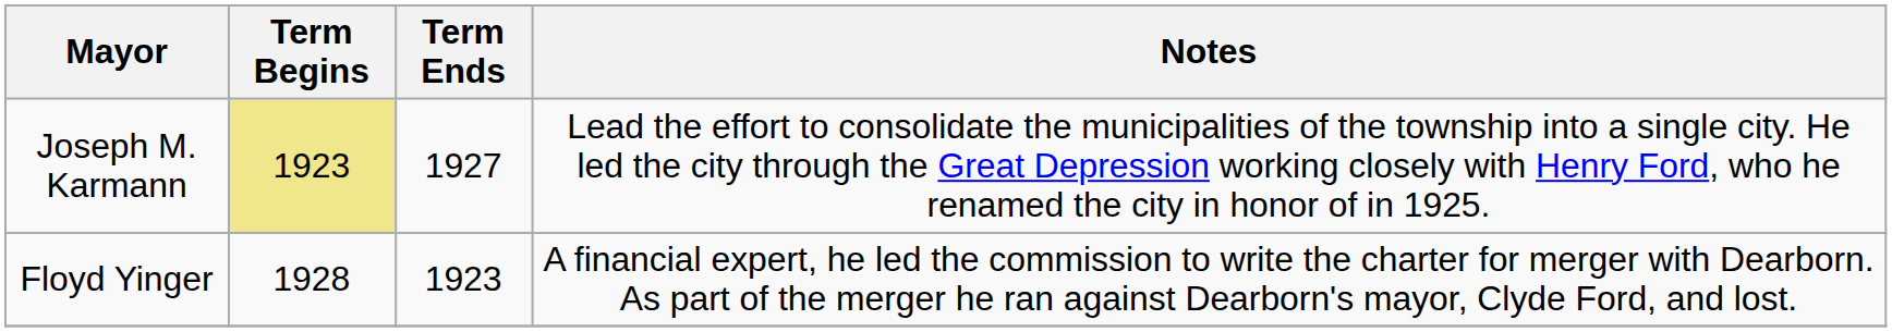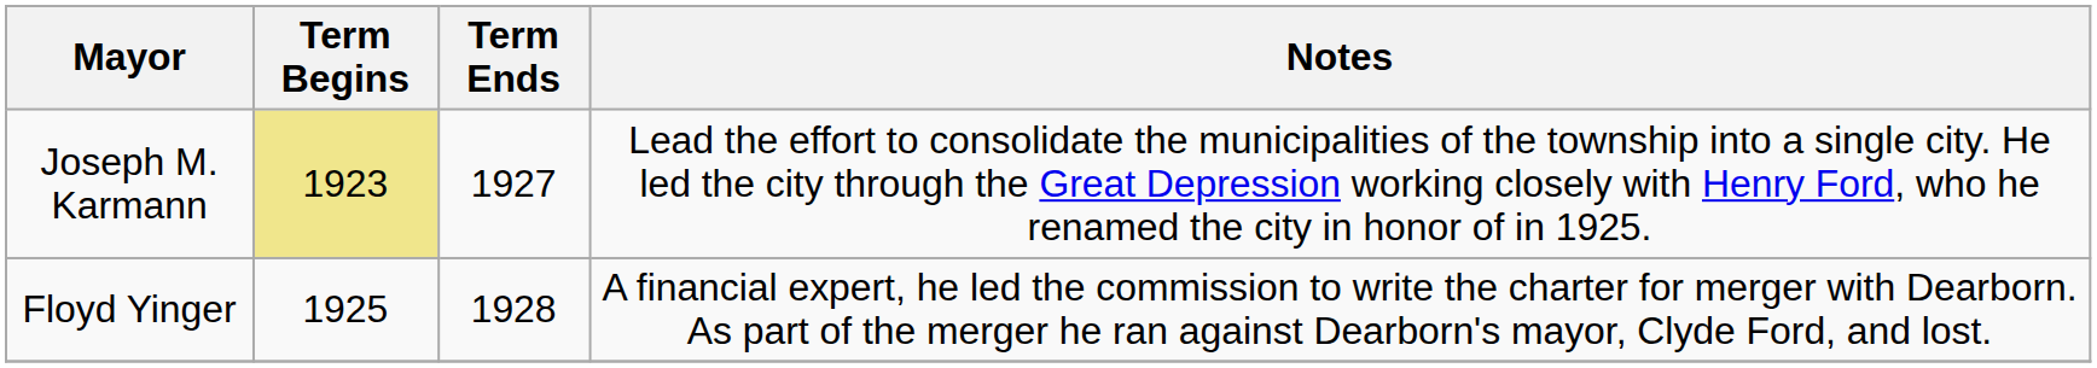Floyd Yinger | Term Begins: 1928 -> 1925
Floyd Yinger | Term Ends: 1923 -> 1928
